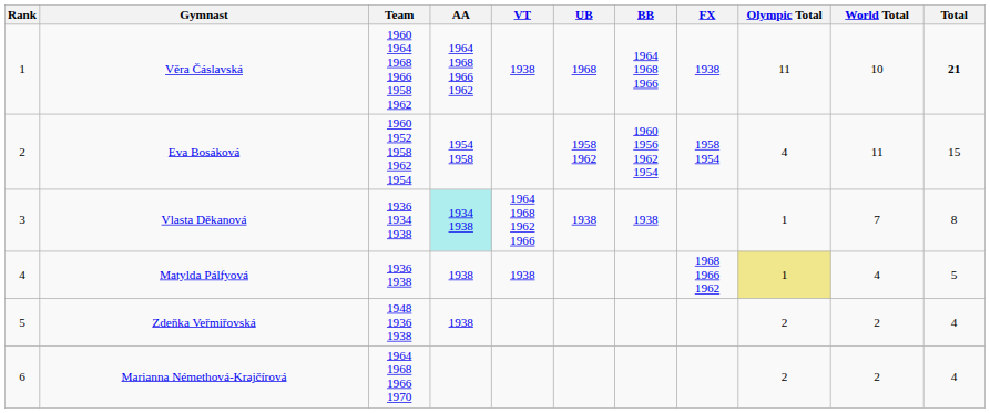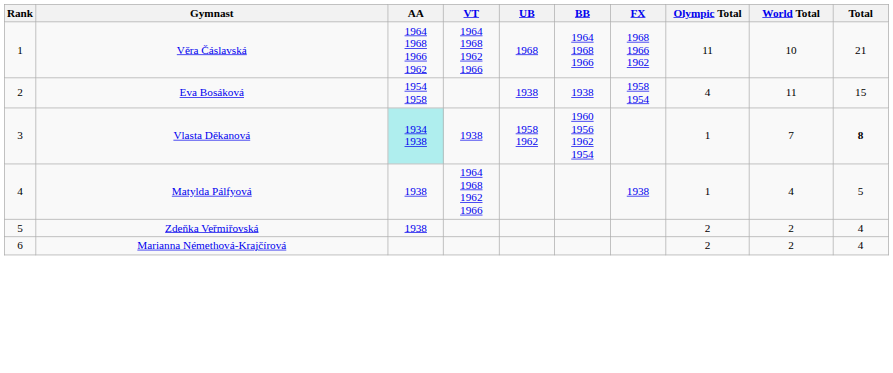- column: Team | 1960 1964 1968 1966 1958 1962 | 1960 1952 1958 1962 1954 | 1936 1934 1938 | 1936 1938 | 1948 1936 1938 | 1964 1968 1966 1970
Věra Čáslavská | VT: 1938 -> 1964 1968 1962 1966
Věra Čáslavská | FX: 1938 -> 1968 1966 1962
Věra Čáslavská | Total: bold -> normal
Eva Bosáková | UB: 1958 1962 -> 1938
Eva Bosáková | BB: 1960 1956 1962 1954 -> 1938
Vlasta Děkanová | VT: 1964 1968 1962 1966 -> 1938
Vlasta Děkanová | UB: 1938 -> 1958 1962
Vlasta Děkanová | BB: 1938 -> 1960 1956 1962 1954
Vlasta Děkanová | Total: normal -> bold
Matylda Pálfyová | VT: 1938 -> 1964 1968 1962 1966
Matylda Pálfyová | FX: 1968 1966 1962 -> 1938
Matylda Pálfyová | Olympic Total: khaki background -> no background
